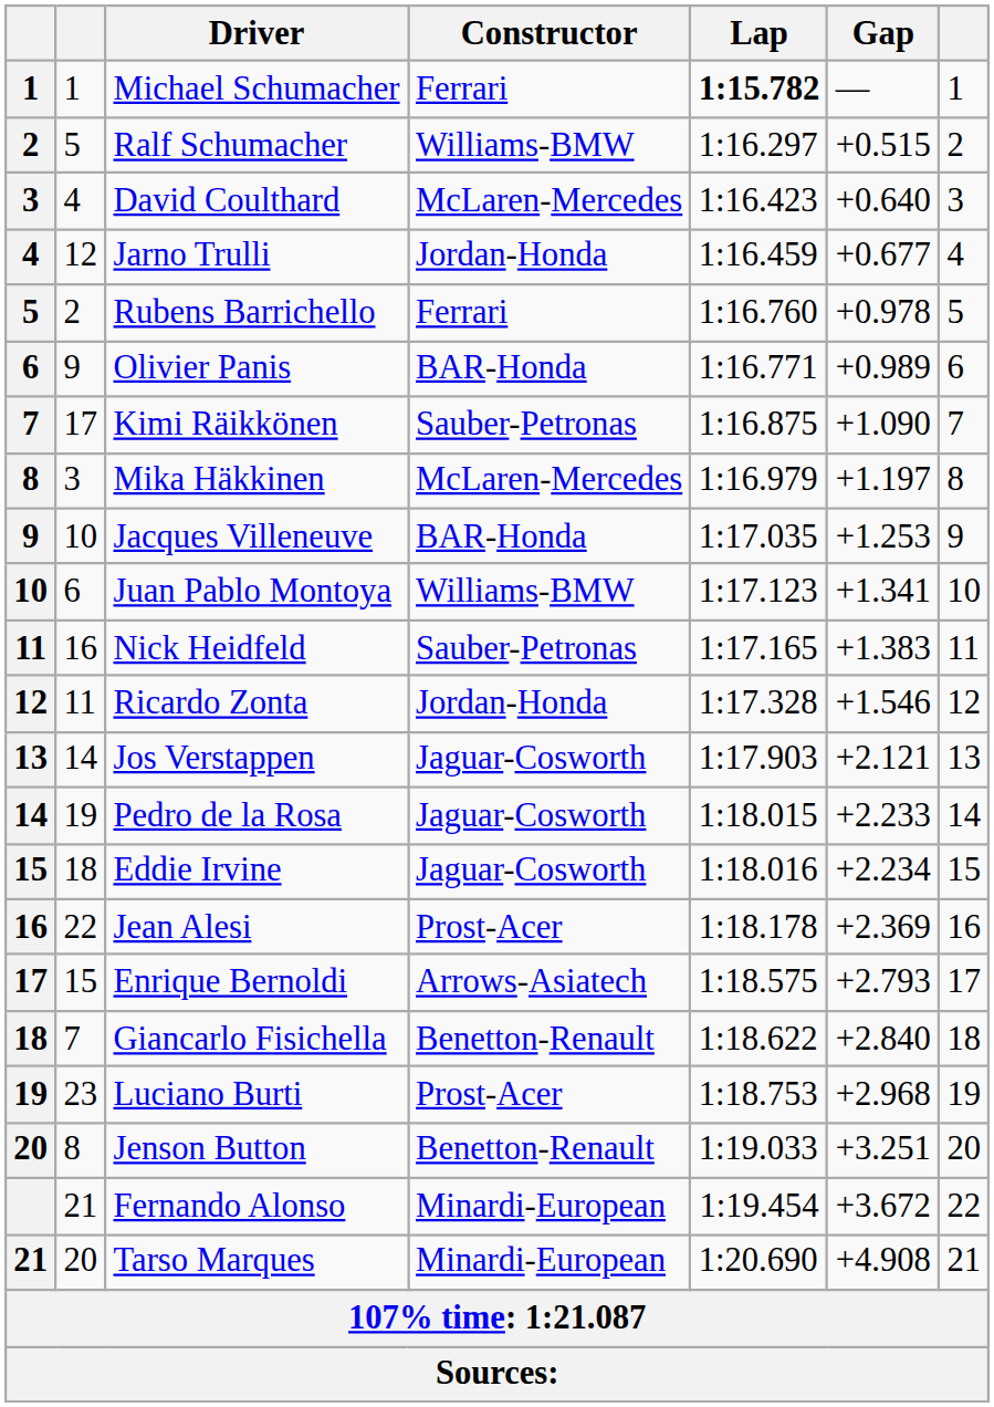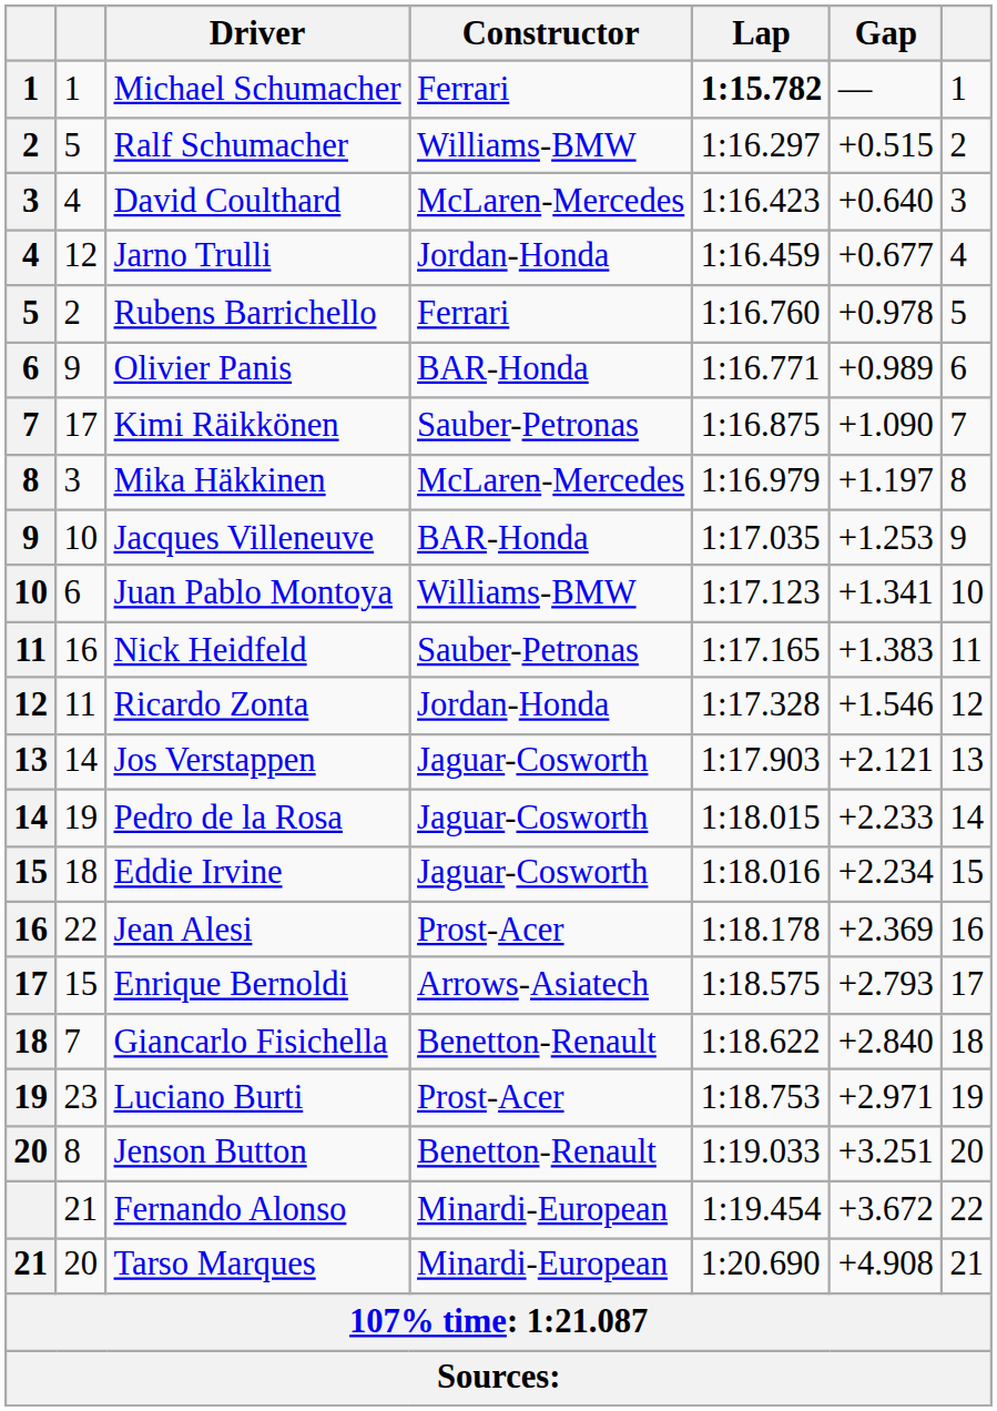Luciano Burti | Gap: +2.968 -> +2.971
